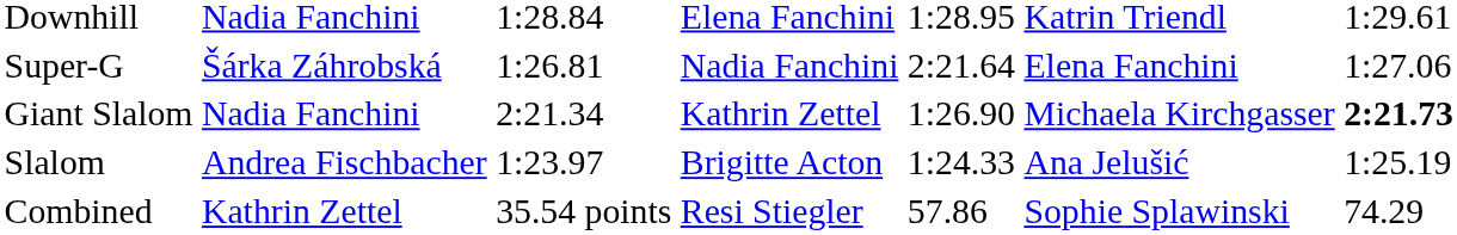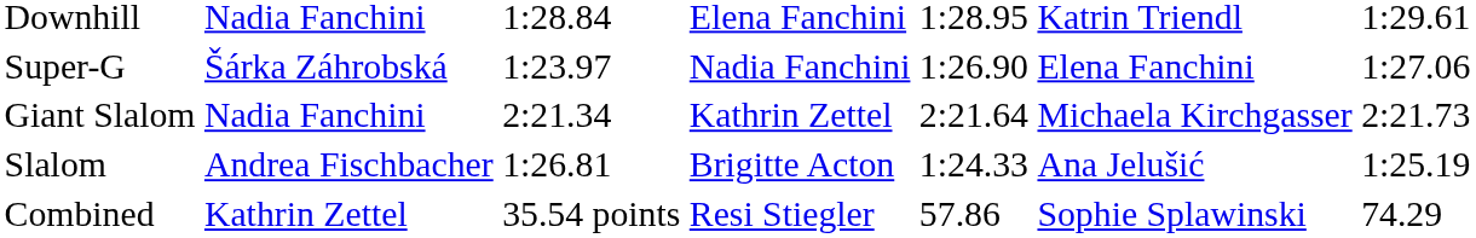Super-G | column 3: 1:26.81 -> 1:23.97
Super-G | column 5: 2:21.64 -> 1:26.90
Giant Slalom | column 5: 1:26.90 -> 2:21.64
Giant Slalom | column 7: bold -> normal
Slalom | column 3: 1:23.97 -> 1:26.81
